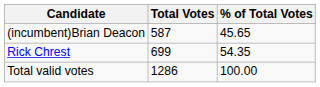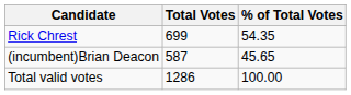rows swapped: Rick Chrest <-> (incumbent)Brian Deacon
